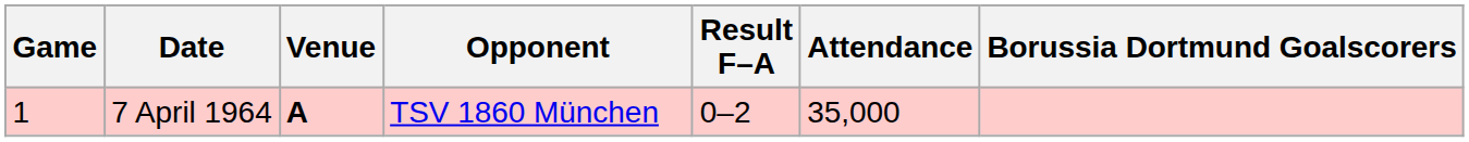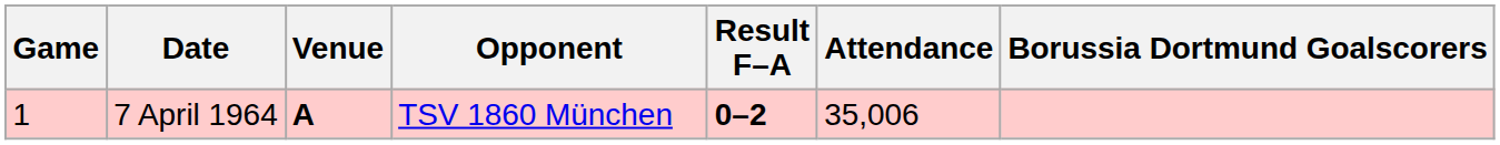7 April 1964 | Result F–A: normal -> bold
7 April 1964 | Attendance: 35,000 -> 35,006
